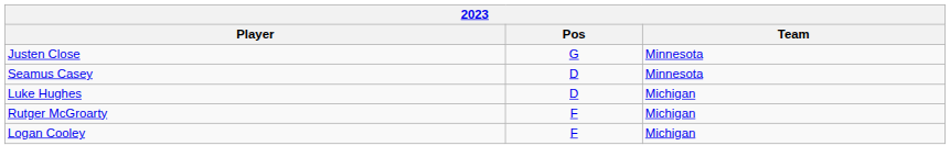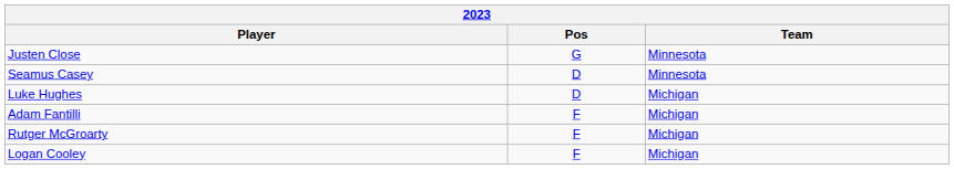+ row: Adam Fantilli | F | Michigan
